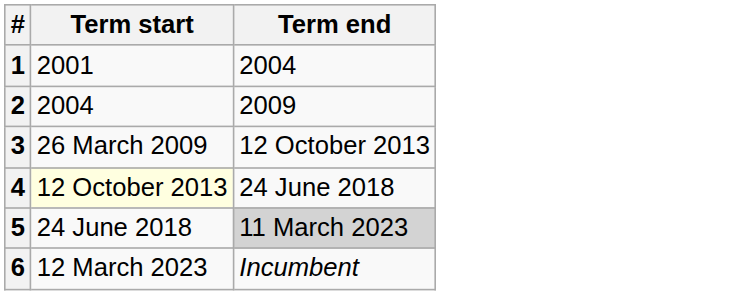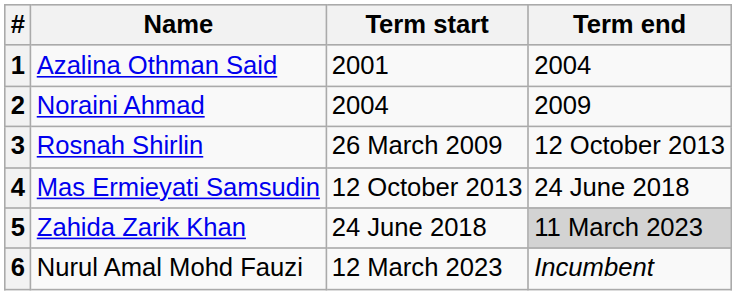+ column: Name | Azalina Othman Said | Noraini Ahmad | Rosnah Shirlin | Mas Ermieyati Samsudin | Zahida Zarik Khan | Nurul Amal Mohd Fauzi
4 | Term start: lightyellow background -> no background
